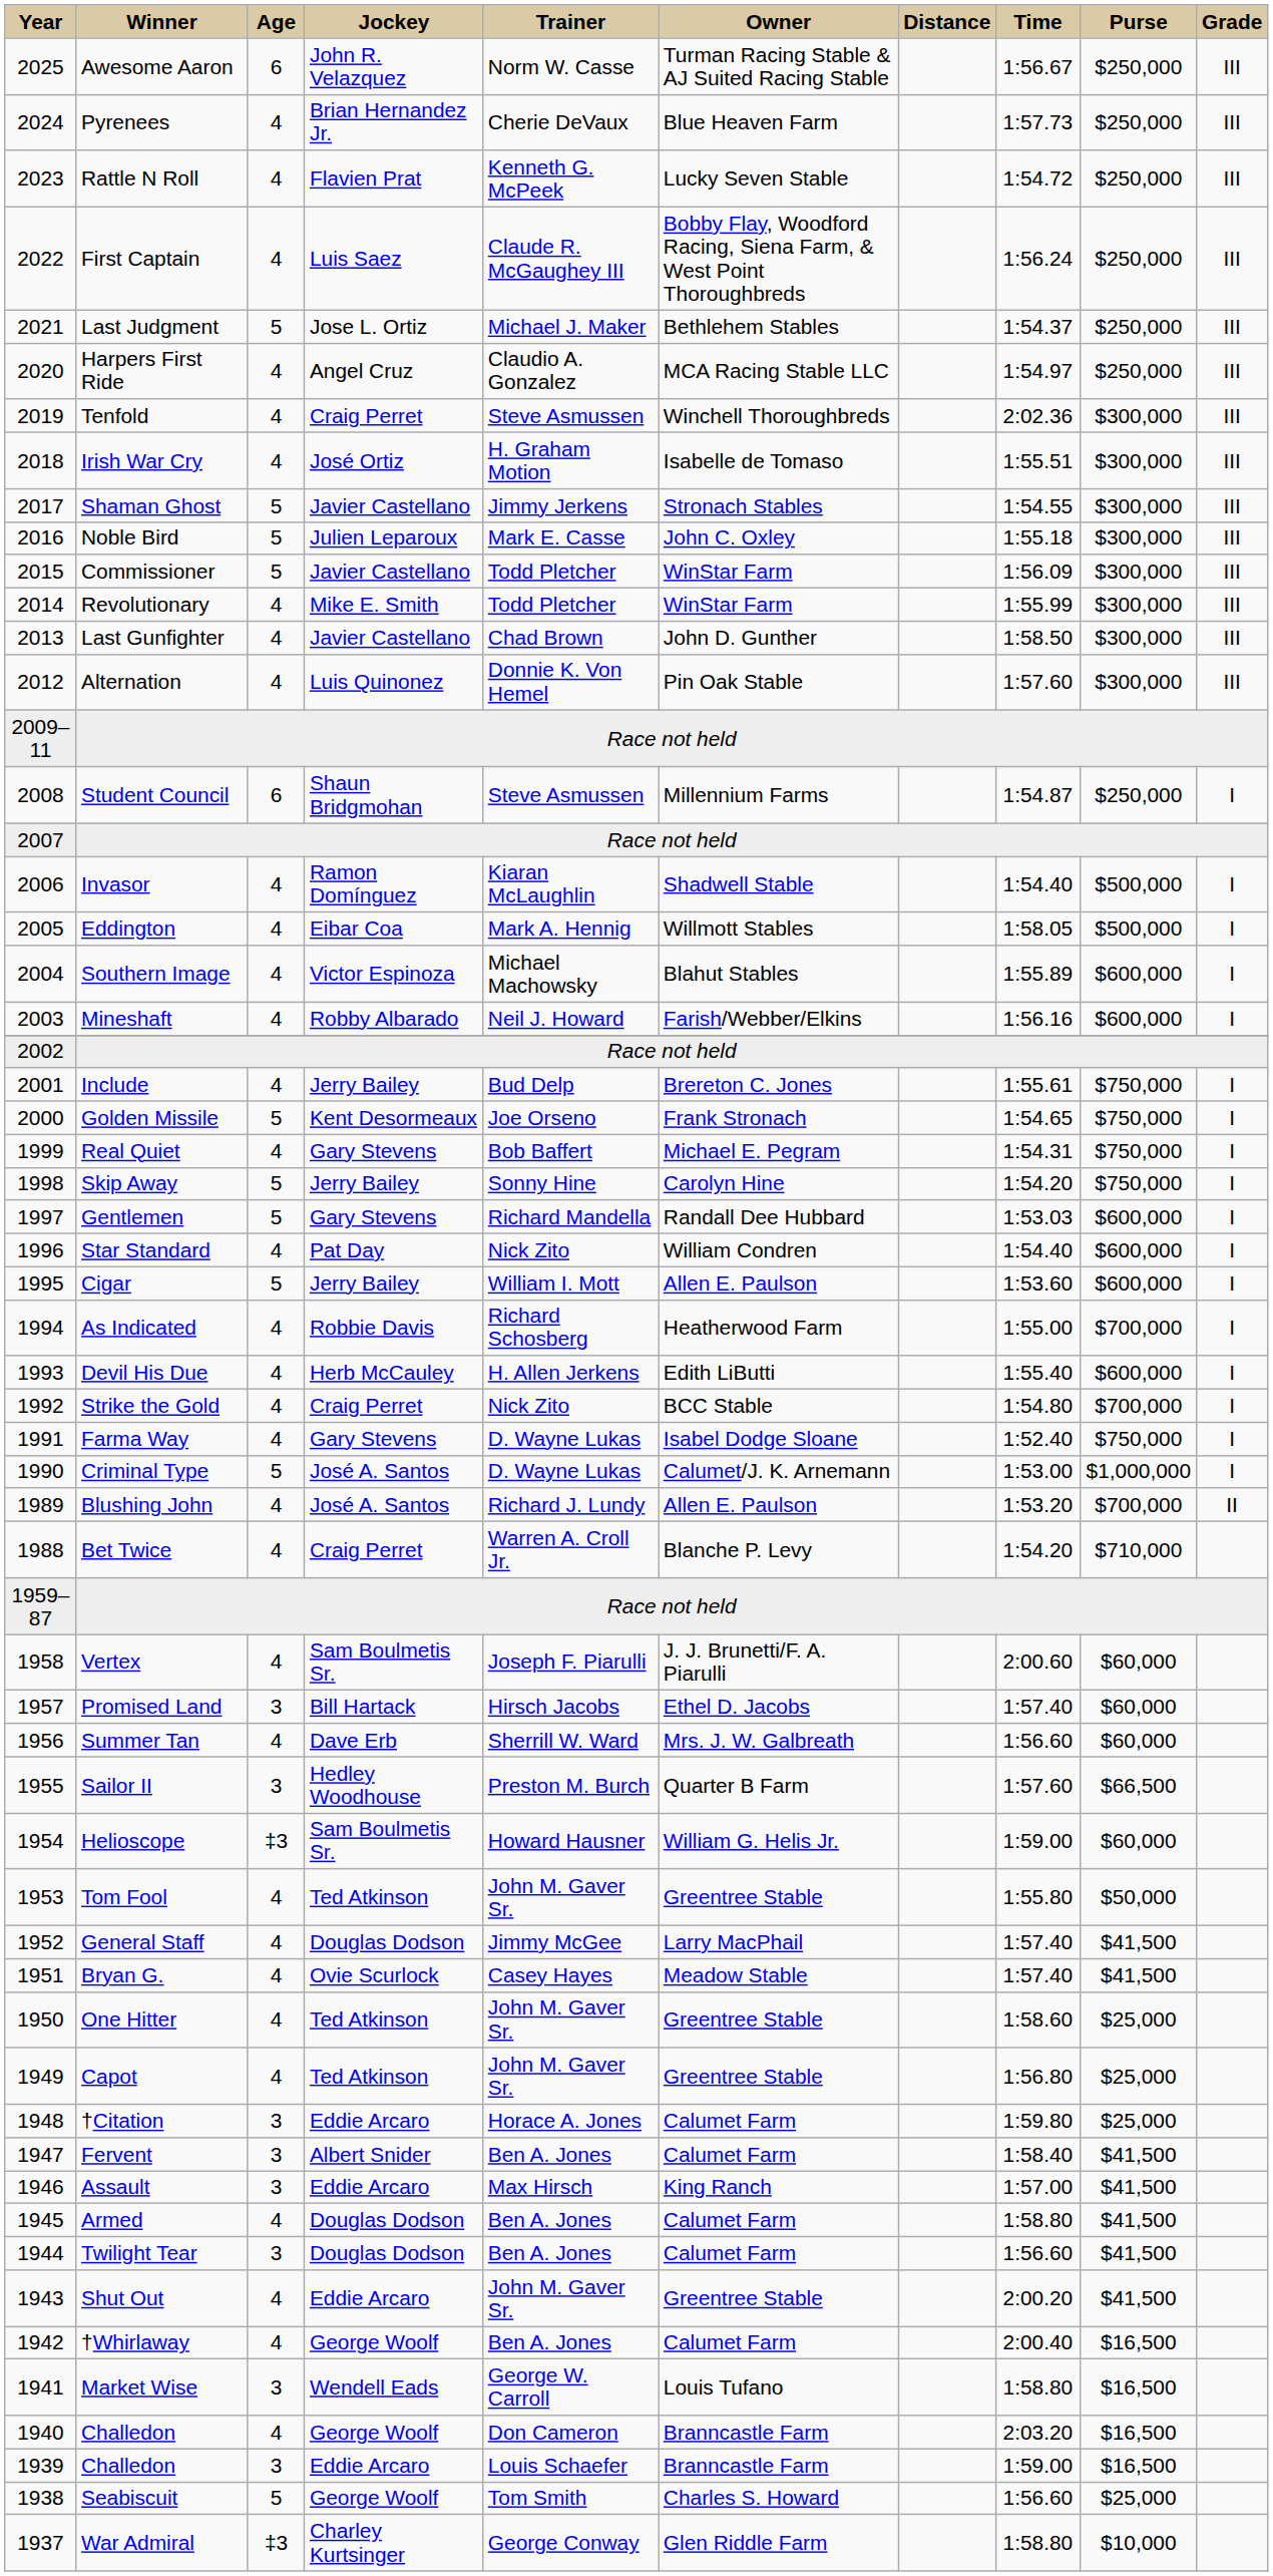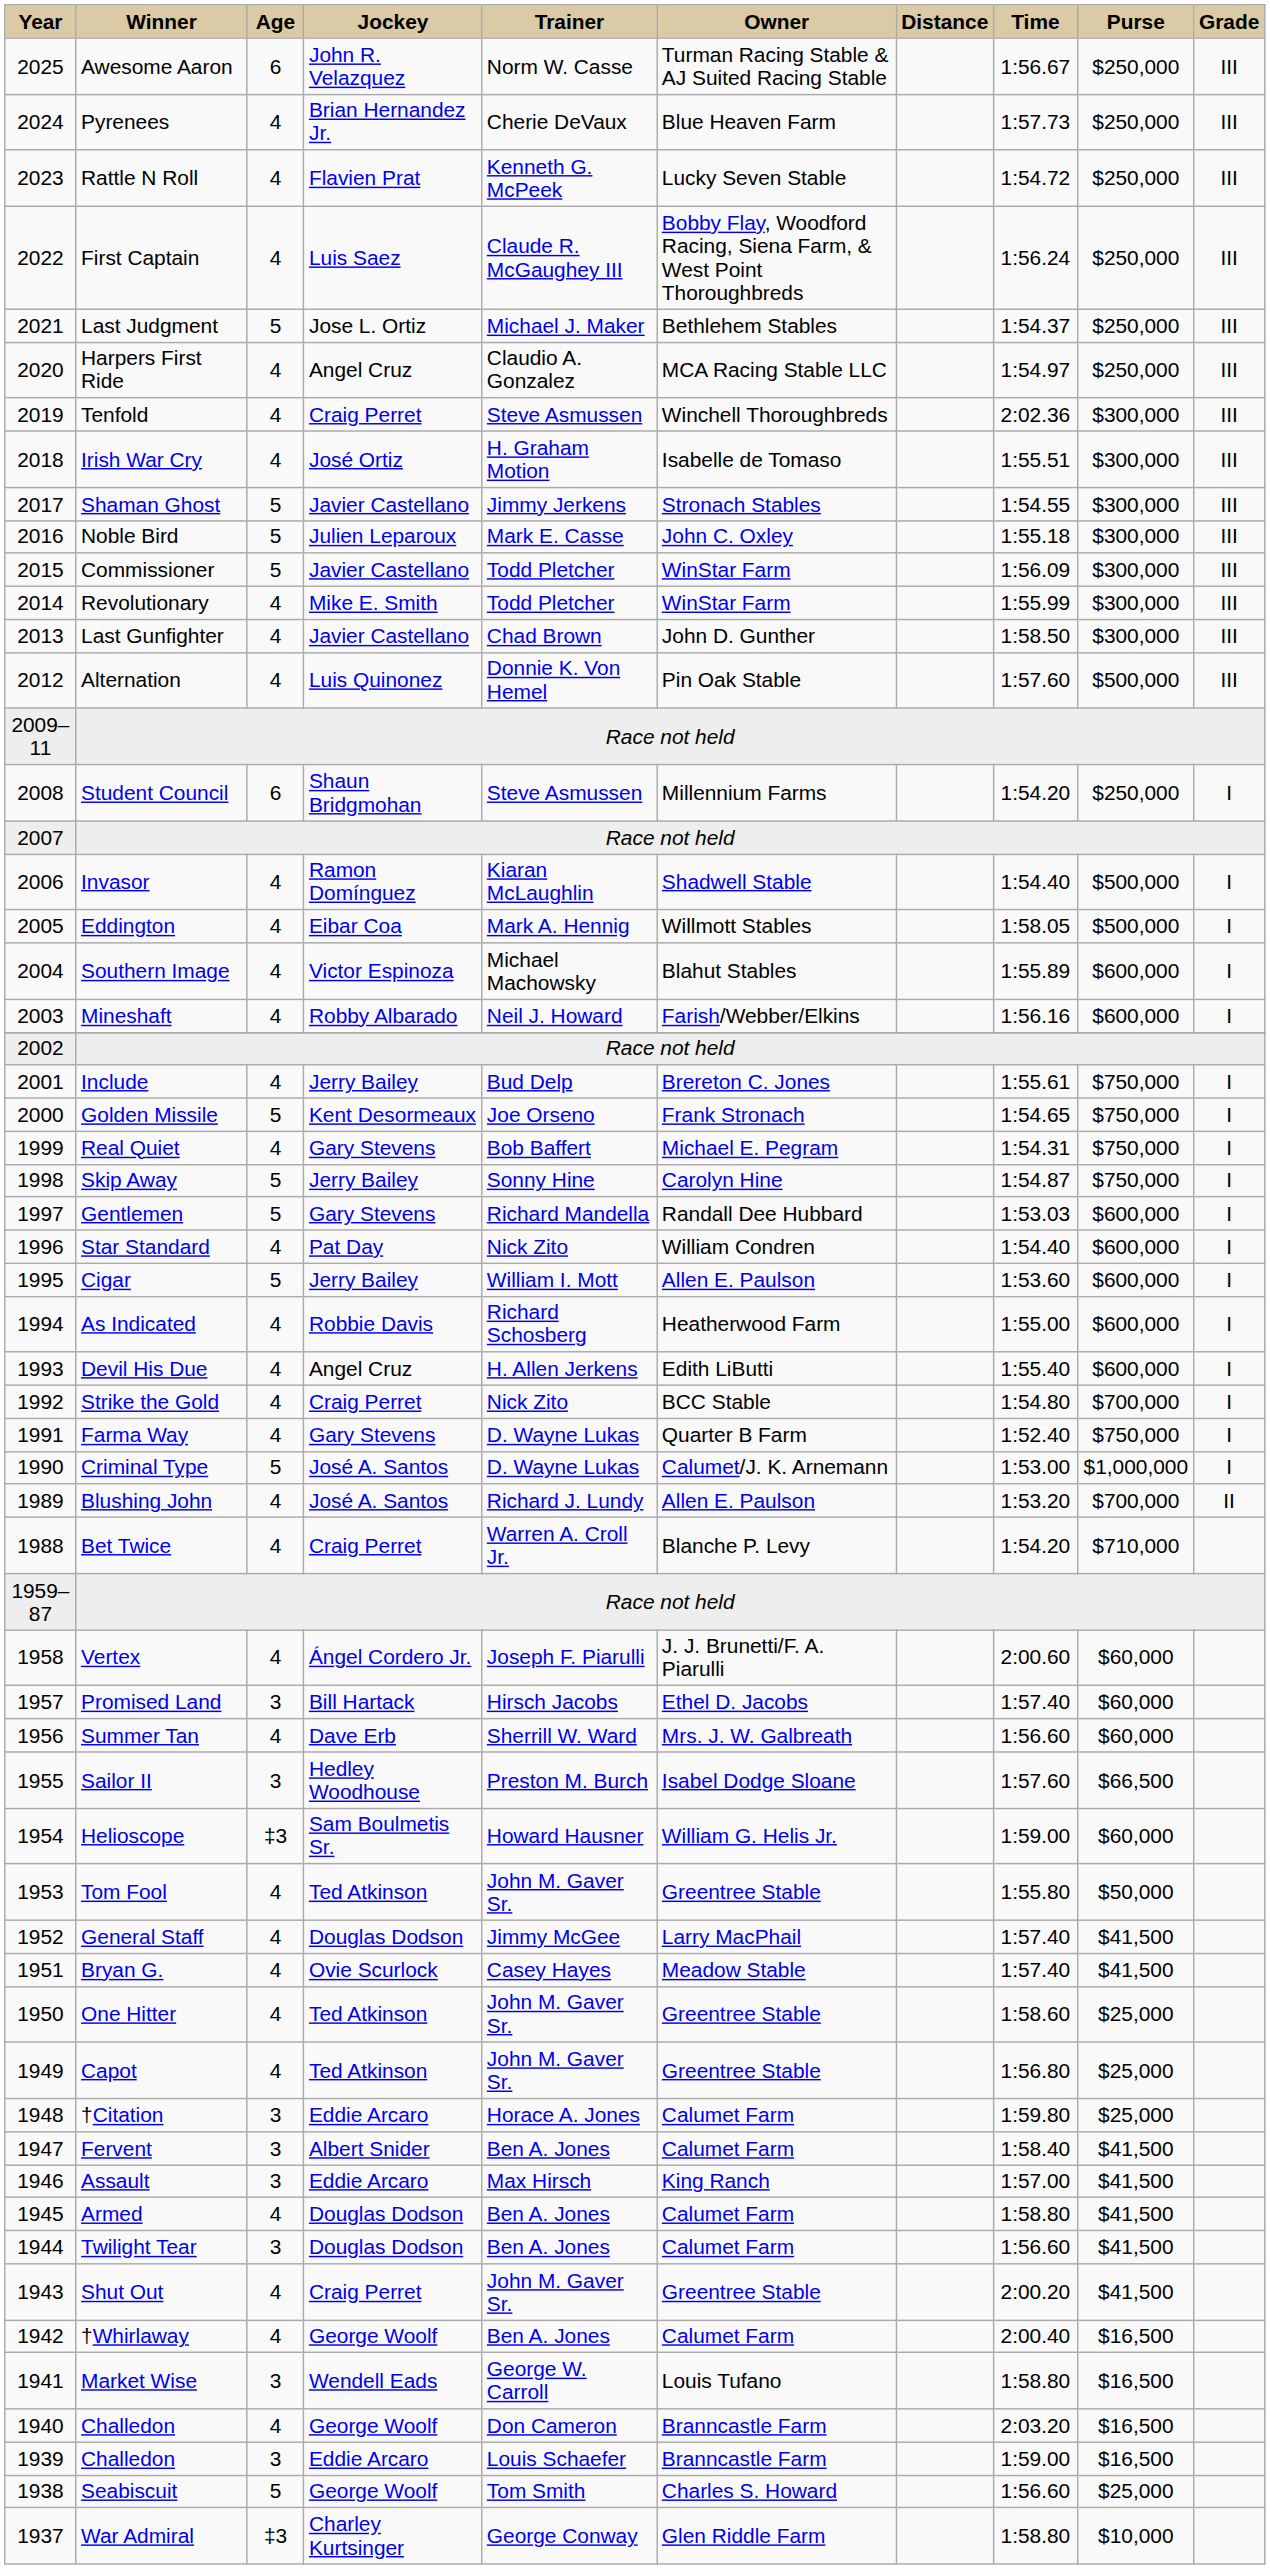Alternation | Purse: $300,000 -> $500,000
Student Council | Time: 1:54.87 -> 1:54.20
Skip Away | Time: 1:54.20 -> 1:54.87
As Indicated | Purse: $700,000 -> $600,000
Devil His Due | Jockey: Herb McCauley -> Angel Cruz
Farma Way | Owner: Isabel Dodge Sloane -> Quarter B Farm
Vertex | Jockey: Sam Boulmetis Sr. -> Ángel Cordero Jr.
Sailor II | Owner: Quarter B Farm -> Isabel Dodge Sloane
Shut Out | Jockey: Eddie Arcaro -> Craig Perret
